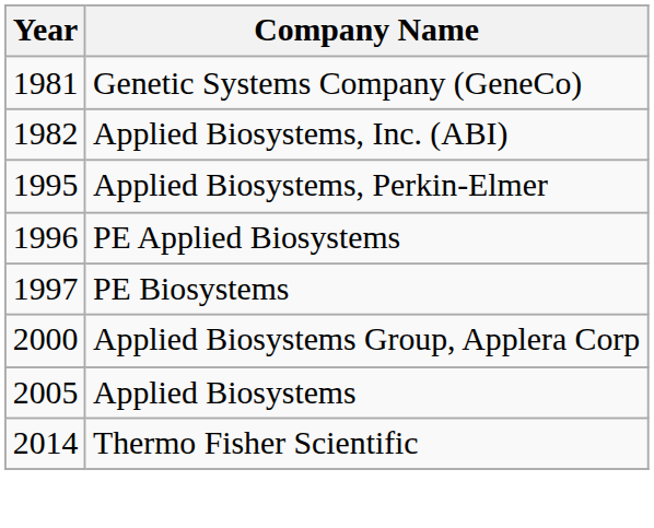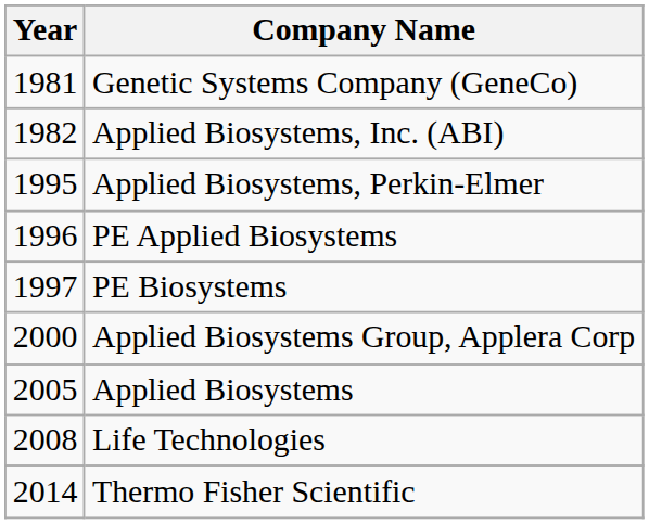+ row: 2008 | Life Technologies
